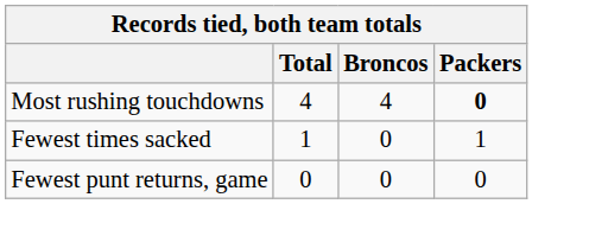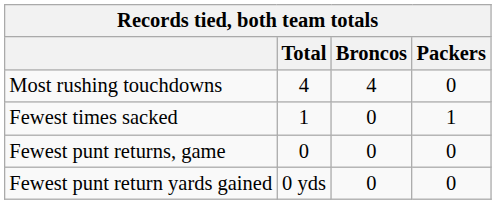Most rushing touchdowns | Packers: bold -> normal
+ row: Fewest punt return yards gained | 0 yds | 0 | 0
